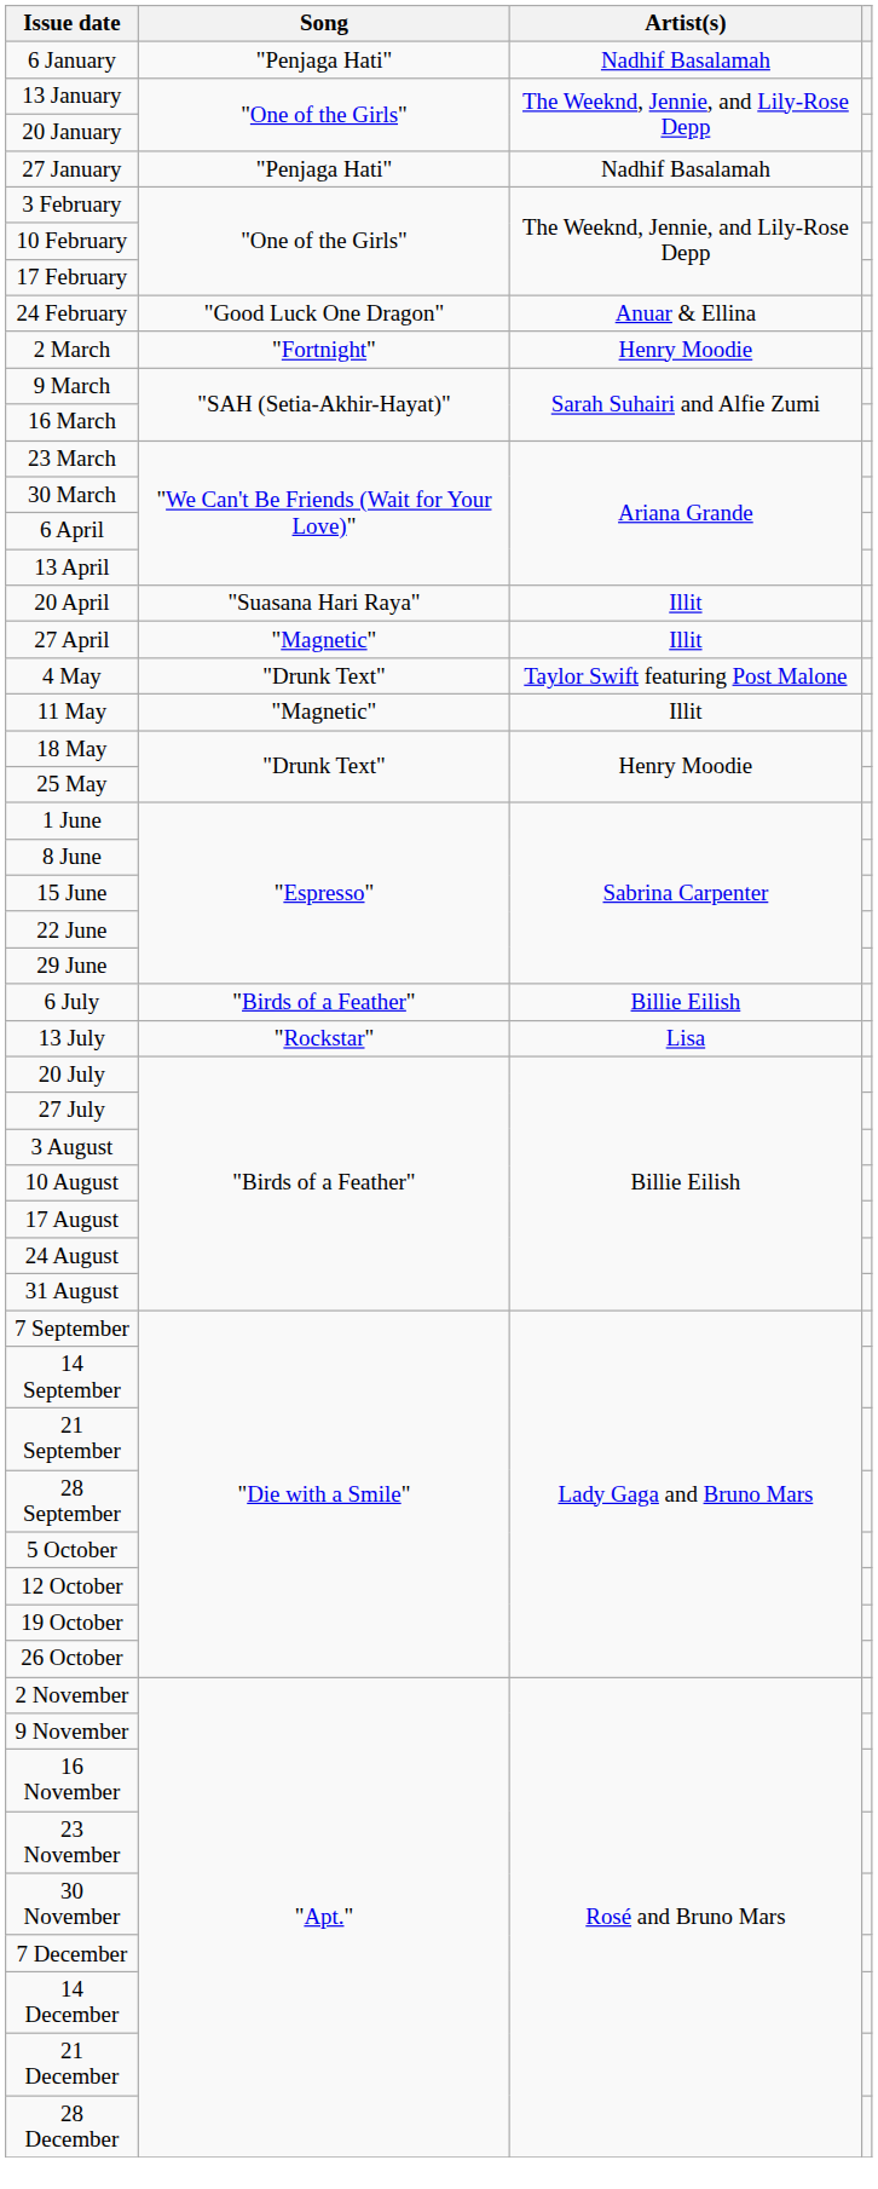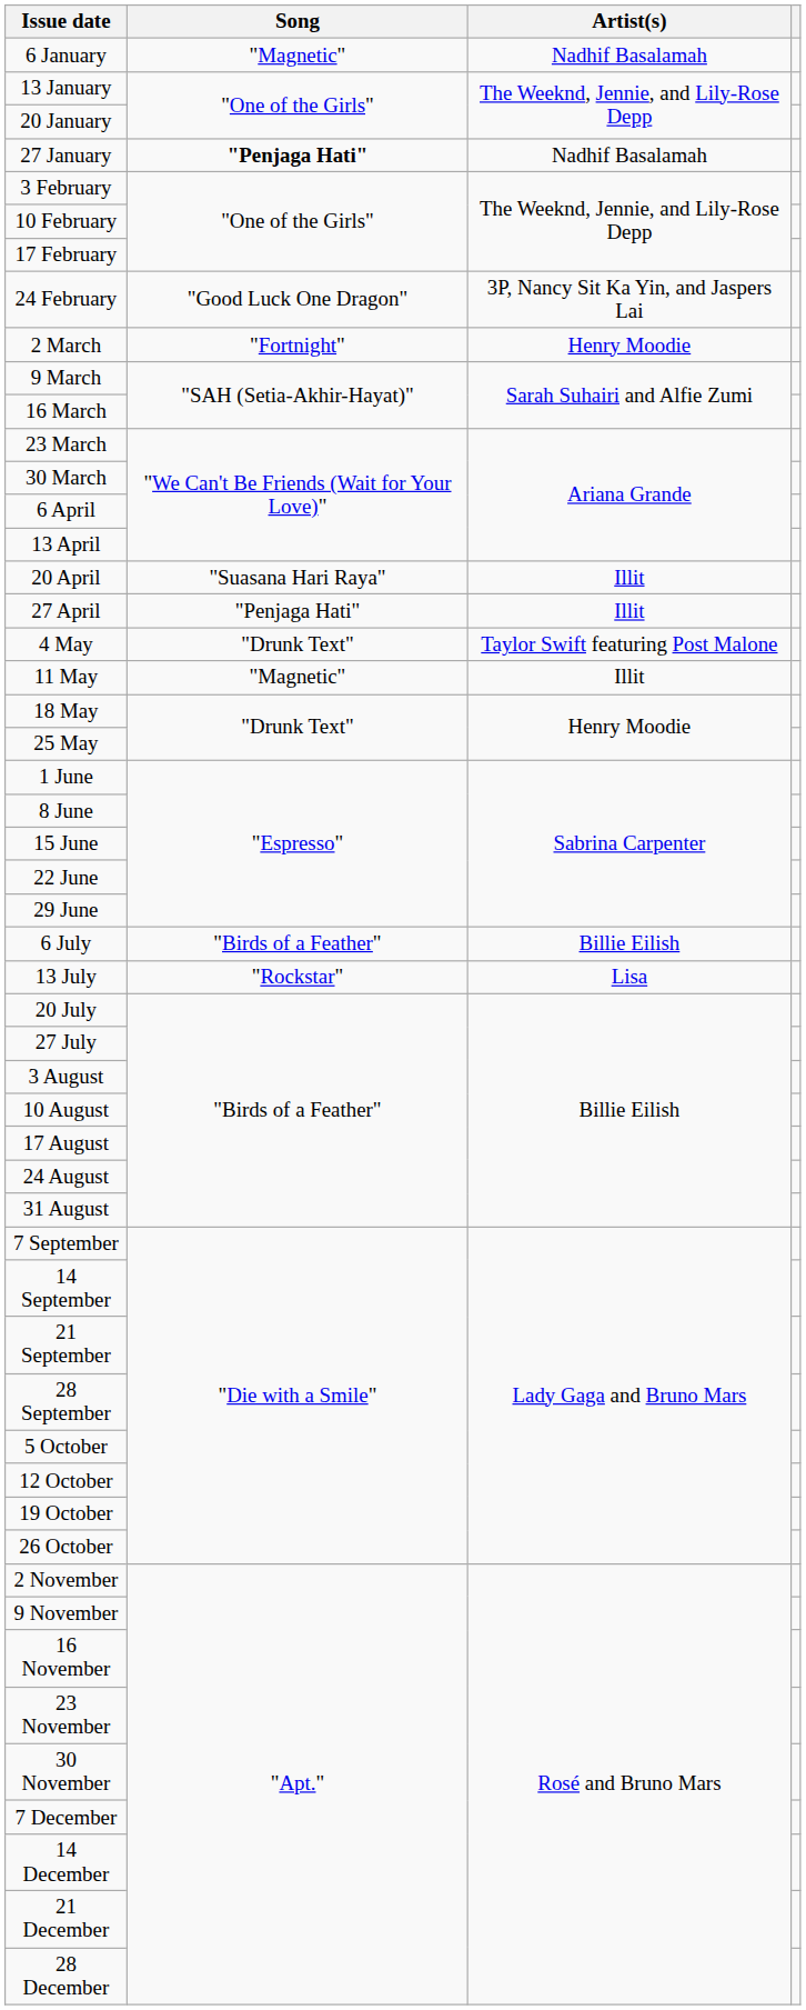6 January | Song: "Penjaga Hati" -> "Magnetic"
27 January | Song: normal -> bold
24 February | Artist(s): Anuar & Ellina -> 3P, Nancy Sit Ka Yin, and Jaspers Lai
27 April | Song: "Magnetic" -> "Penjaga Hati"
